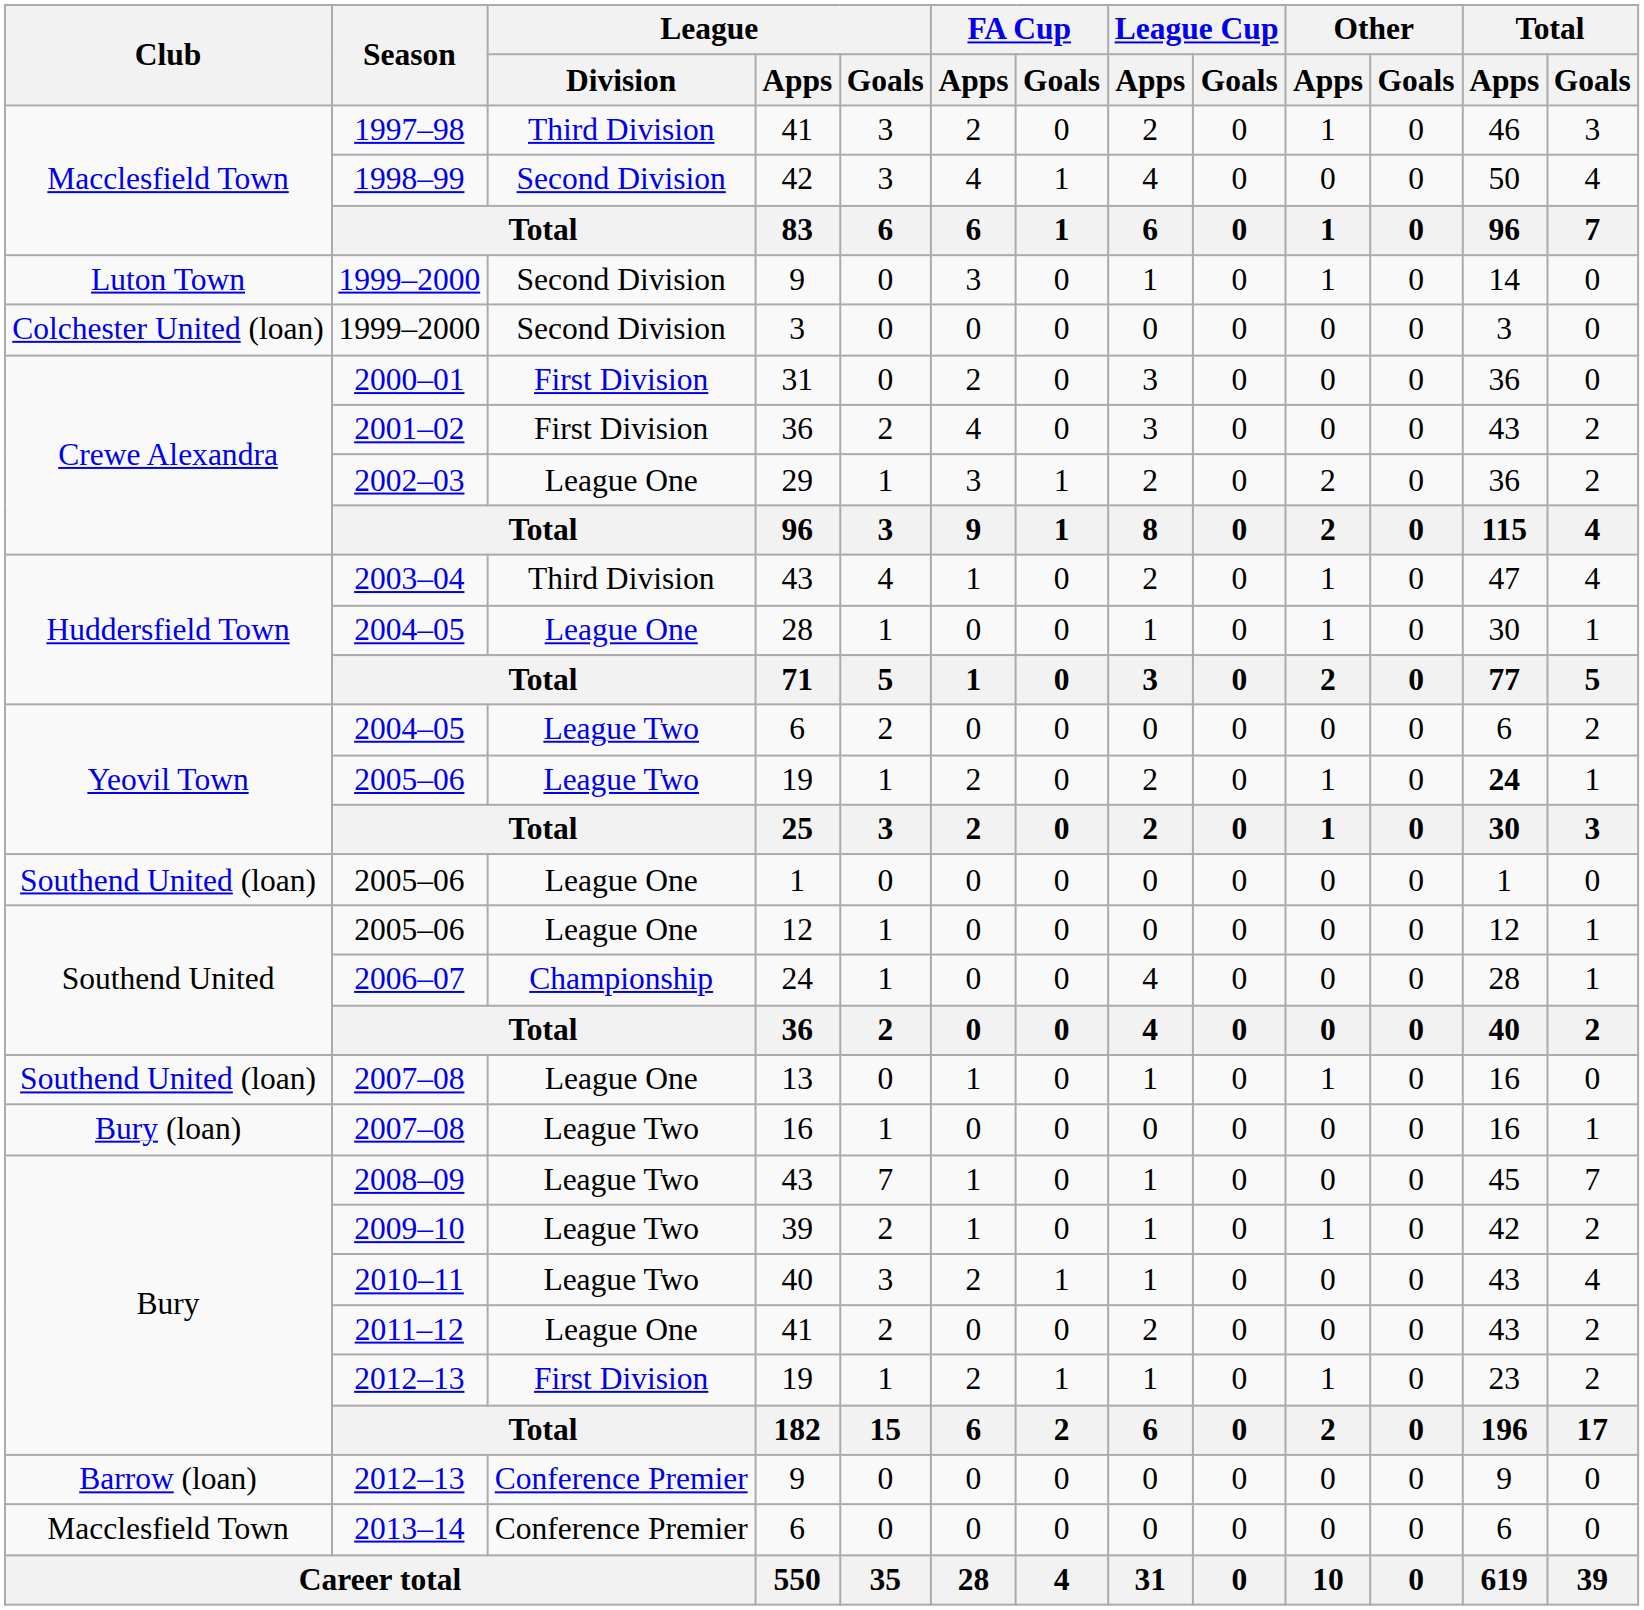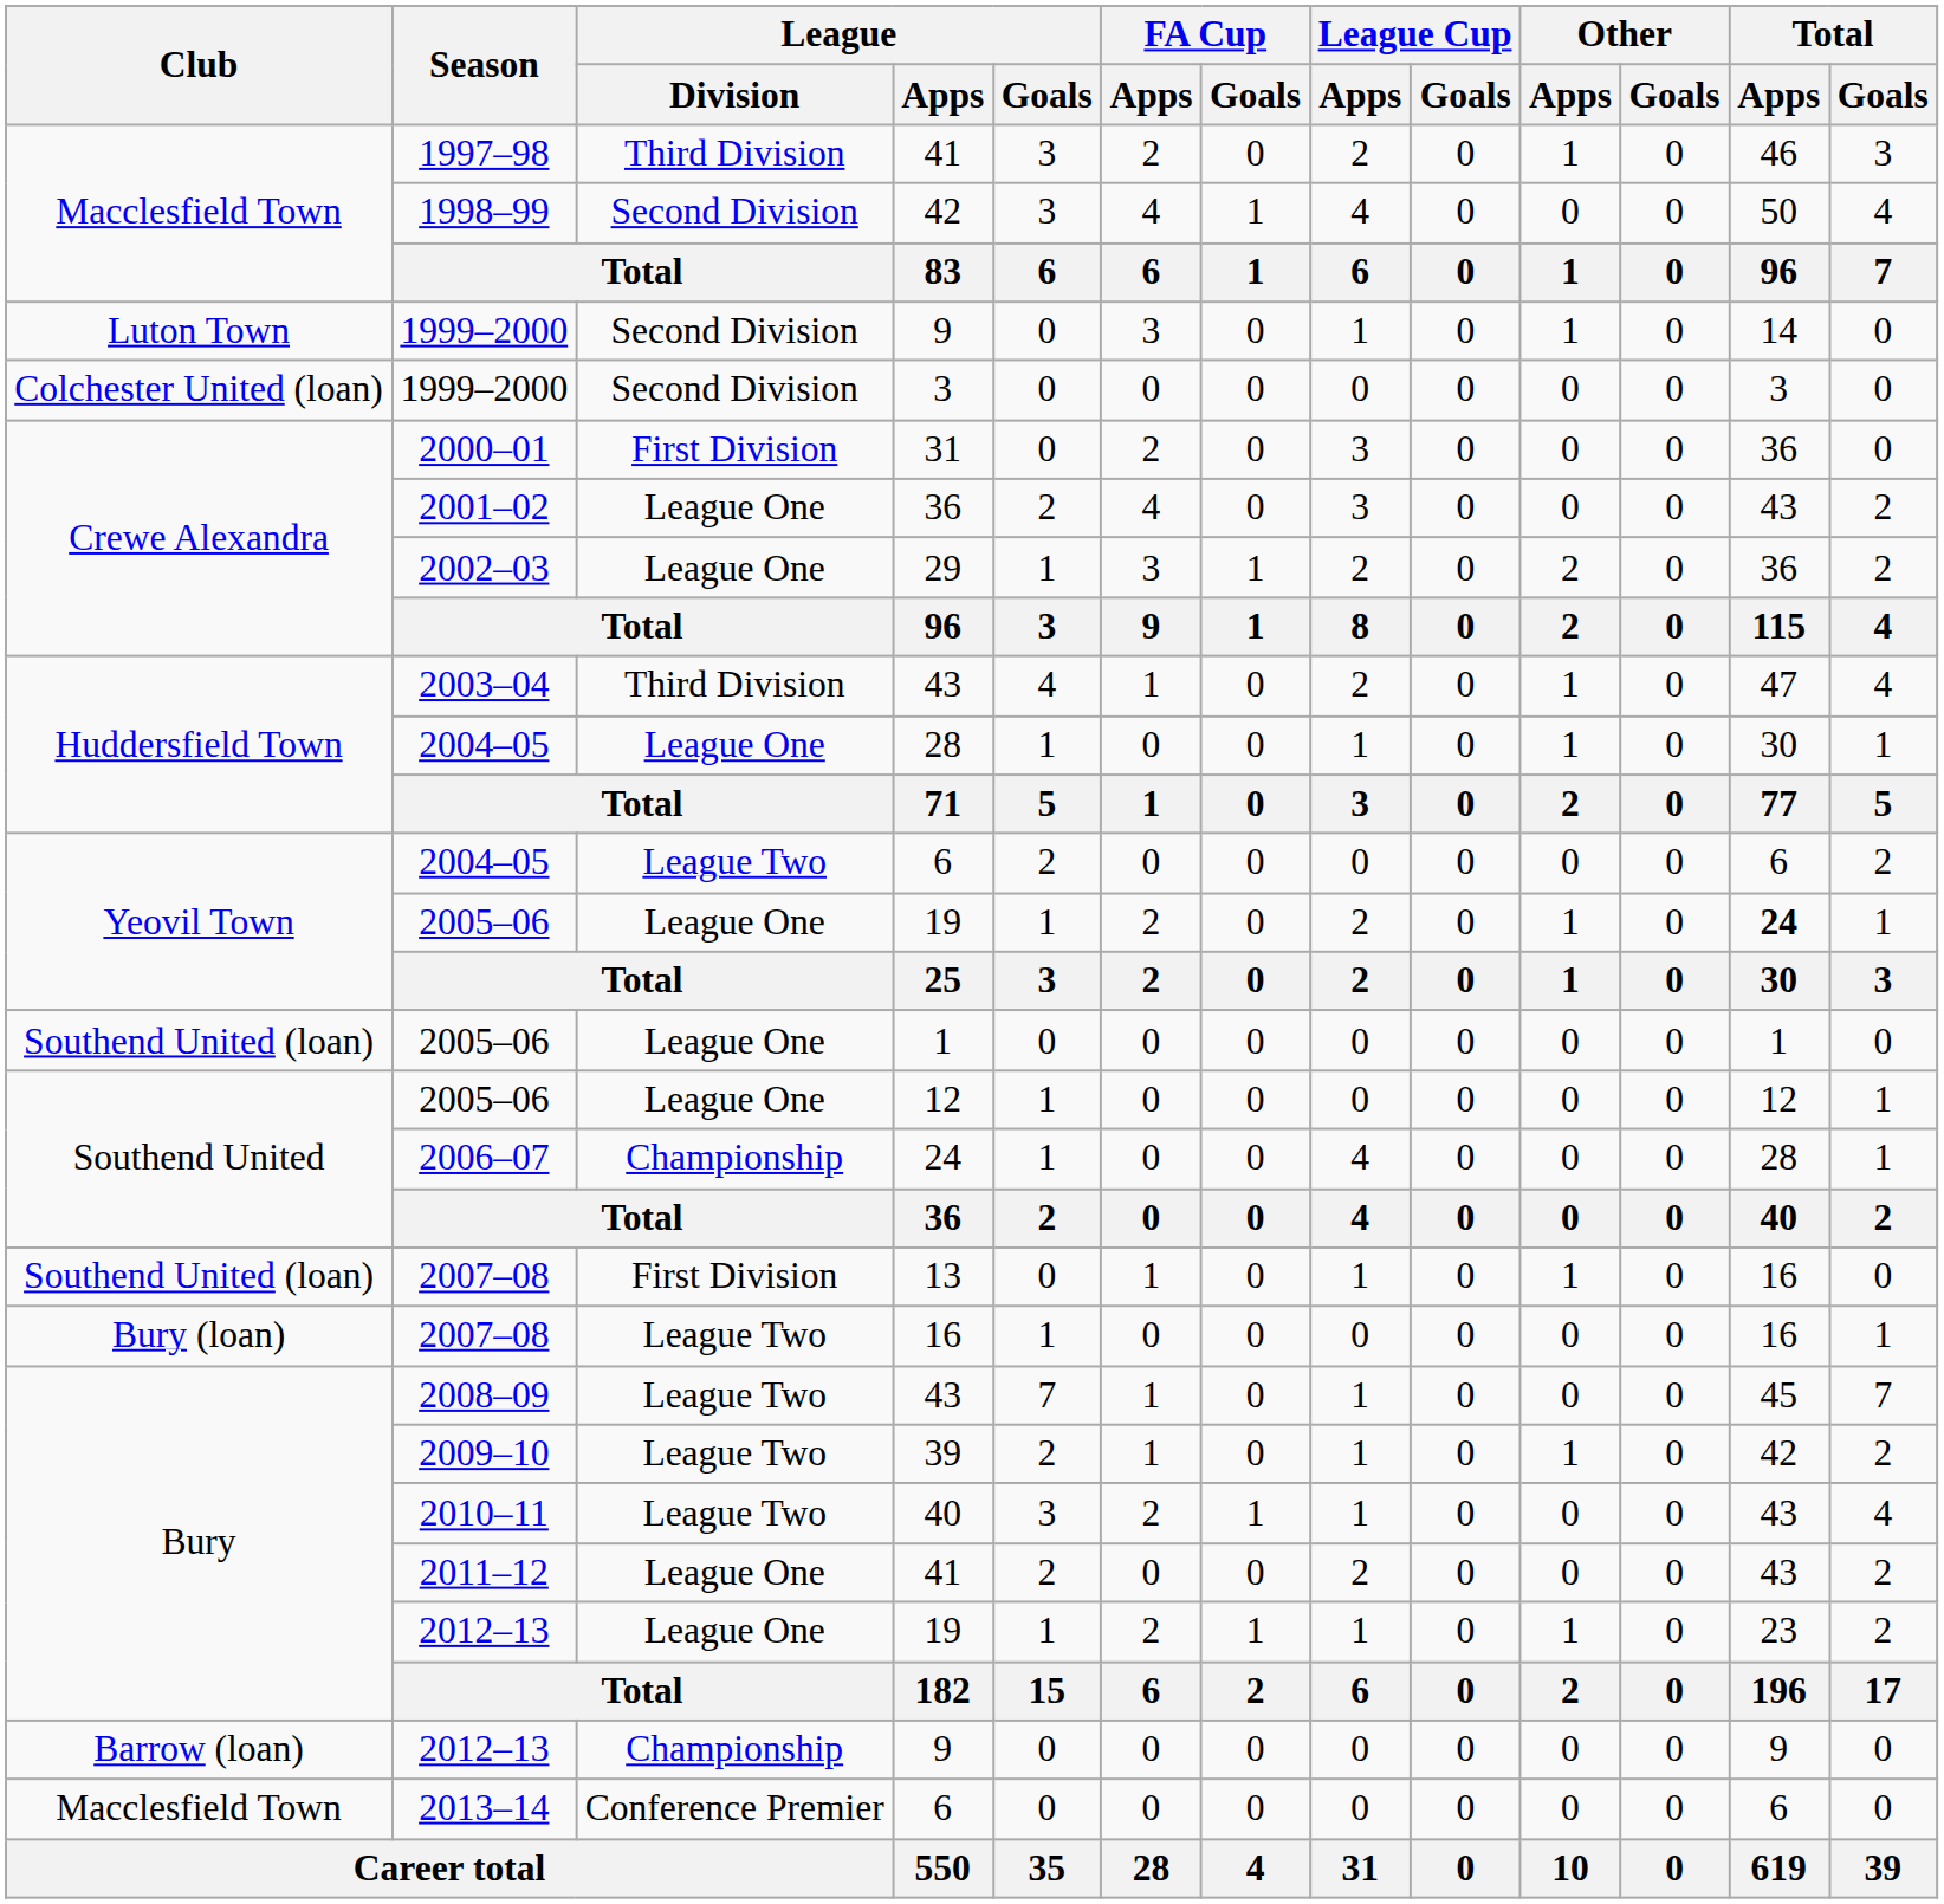2001–02 / 36 | League / Division: First Division -> League One
2005–06 / 19 | League / Division: League Two -> League One
13 | League / Division: League One -> First Division
2012–13 / 19 | League / Division: First Division -> League One
2012–13 / 9 | League / Division: Conference Premier -> Championship
